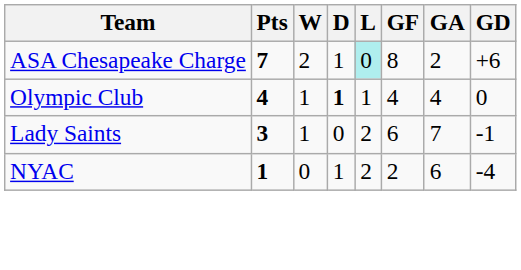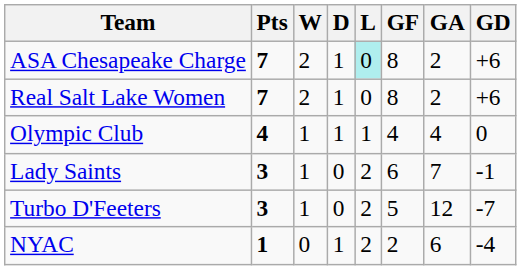+ row: Real Salt Lake Women | 7 | 2 | 1 | 0 | 8 | 2 | +6
Olympic Club | D: bold -> normal
+ row: Turbo D'Feeters | 3 | 1 | 0 | 2 | 5 | 12 | -7
